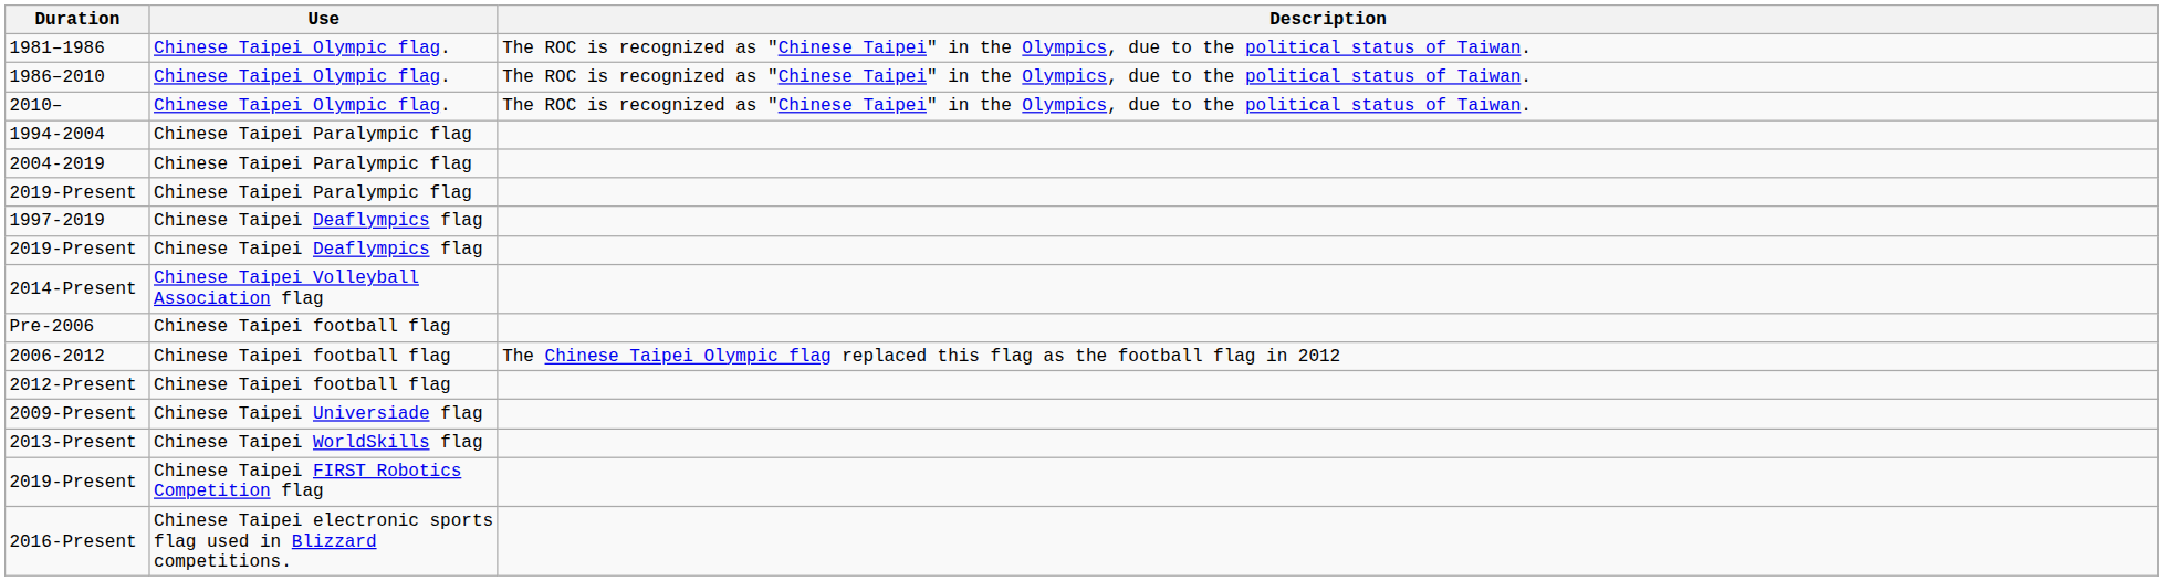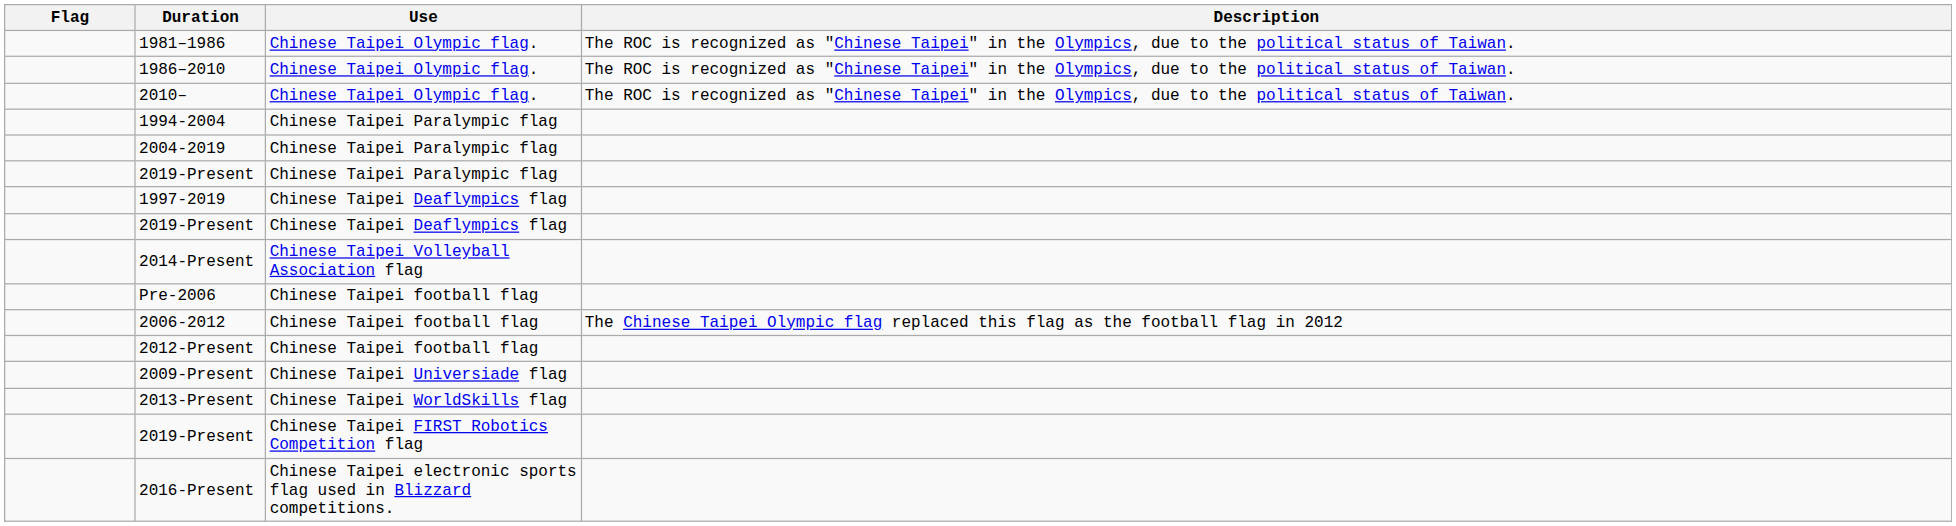+ column: Flag
